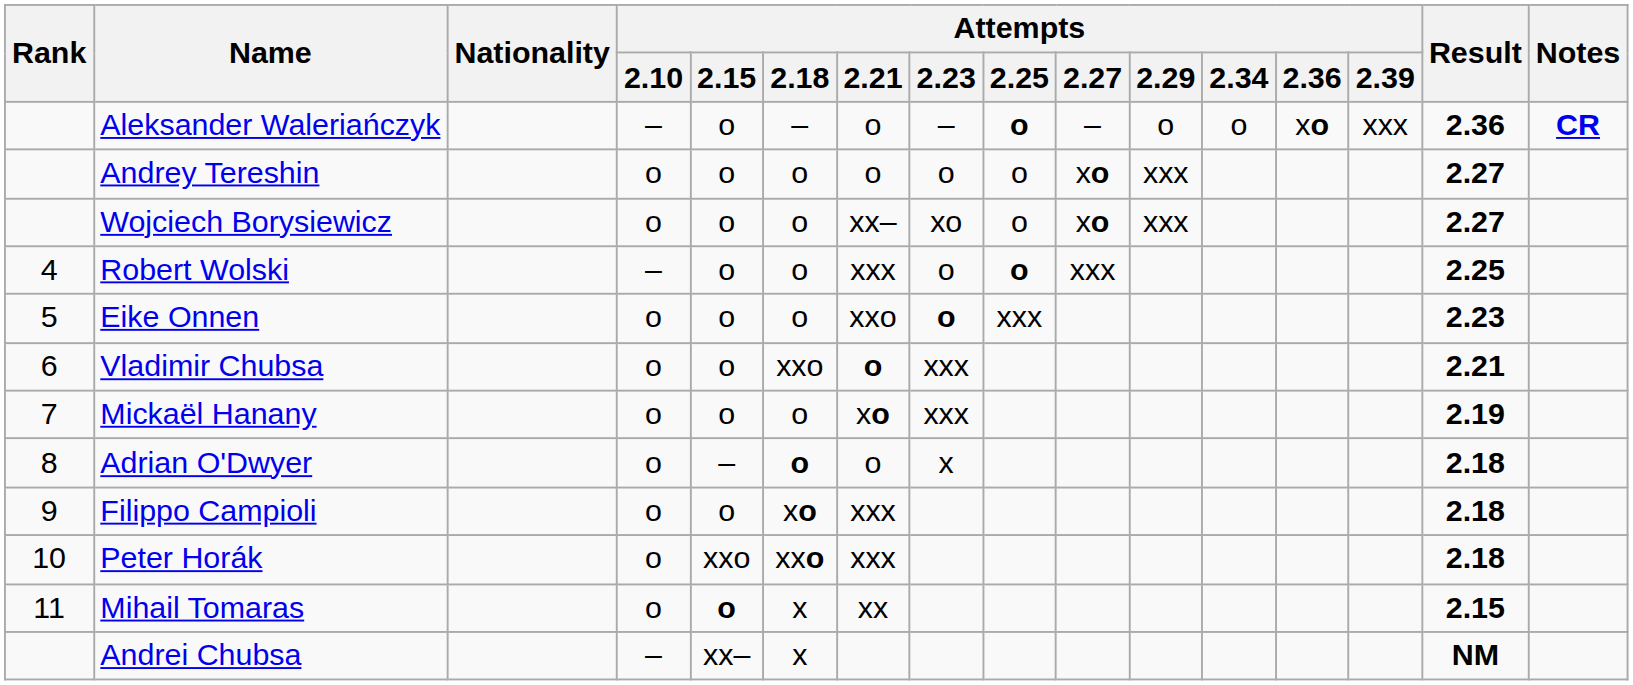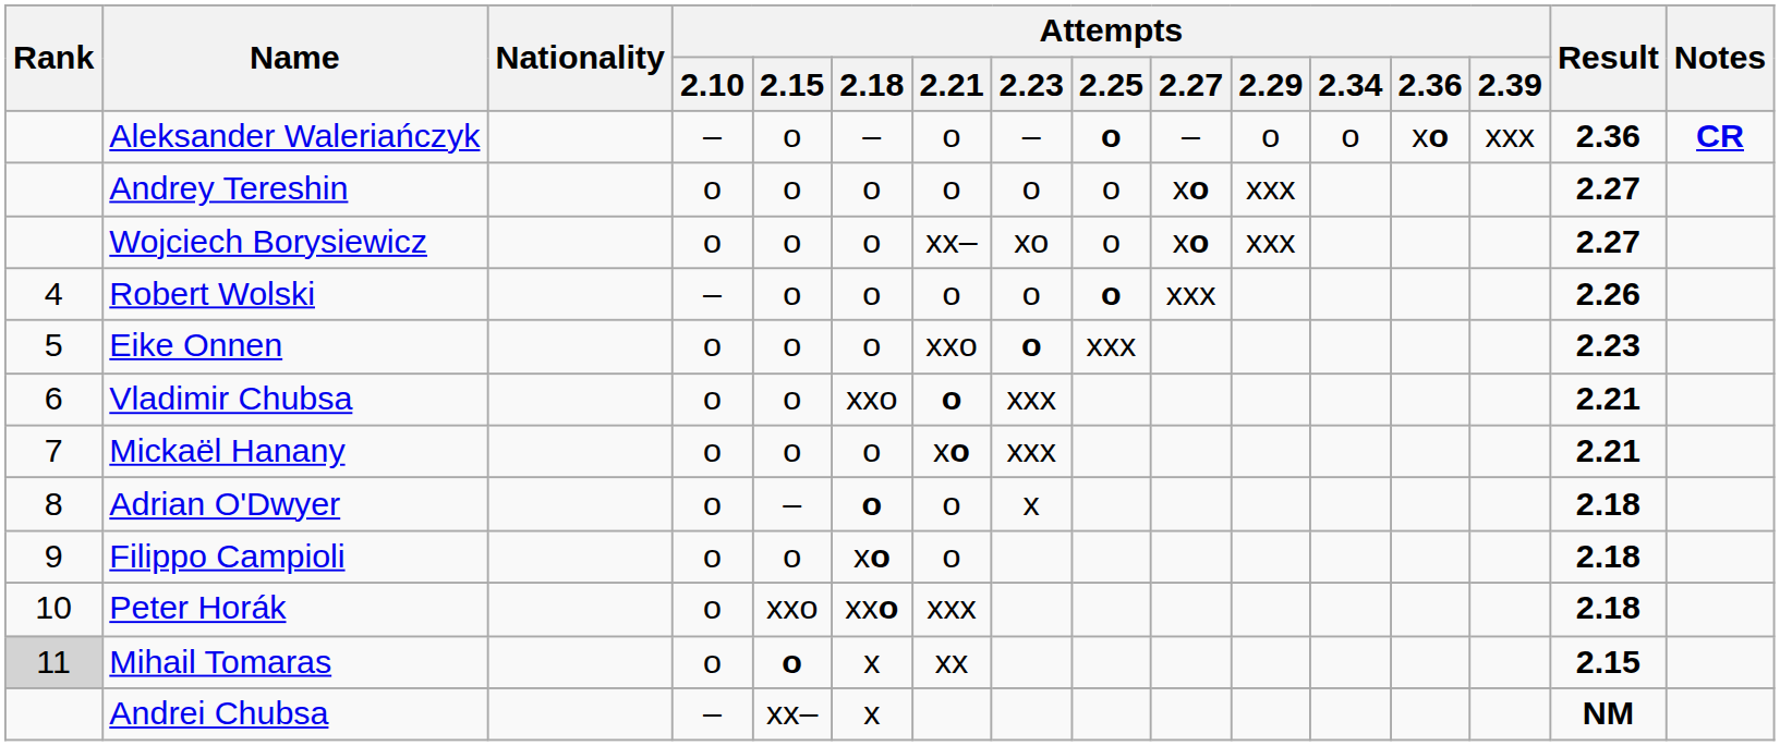Robert Wolski | Attempts / 2.21: xxx -> o
Robert Wolski | Result: 2.25 -> 2.26
Mickaël Hanany | Result: 2.19 -> 2.21
Filippo Campioli | Attempts / 2.21: xxx -> o
Mihail Tomaras | Rank: no background -> lightgrey background
